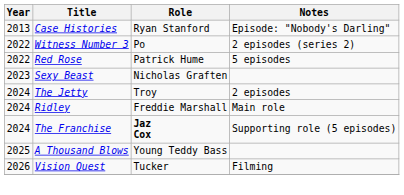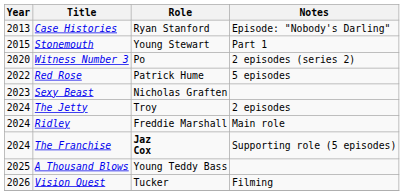+ row: 2015 | Stonemouth | Young Stewart | Part 1
Witness Number 3 | Year: 2022 -> 2020
